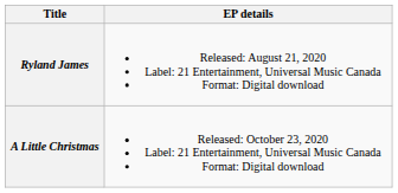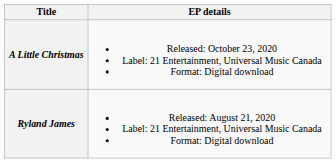rows swapped: Ryland James <-> A Little Christmas
